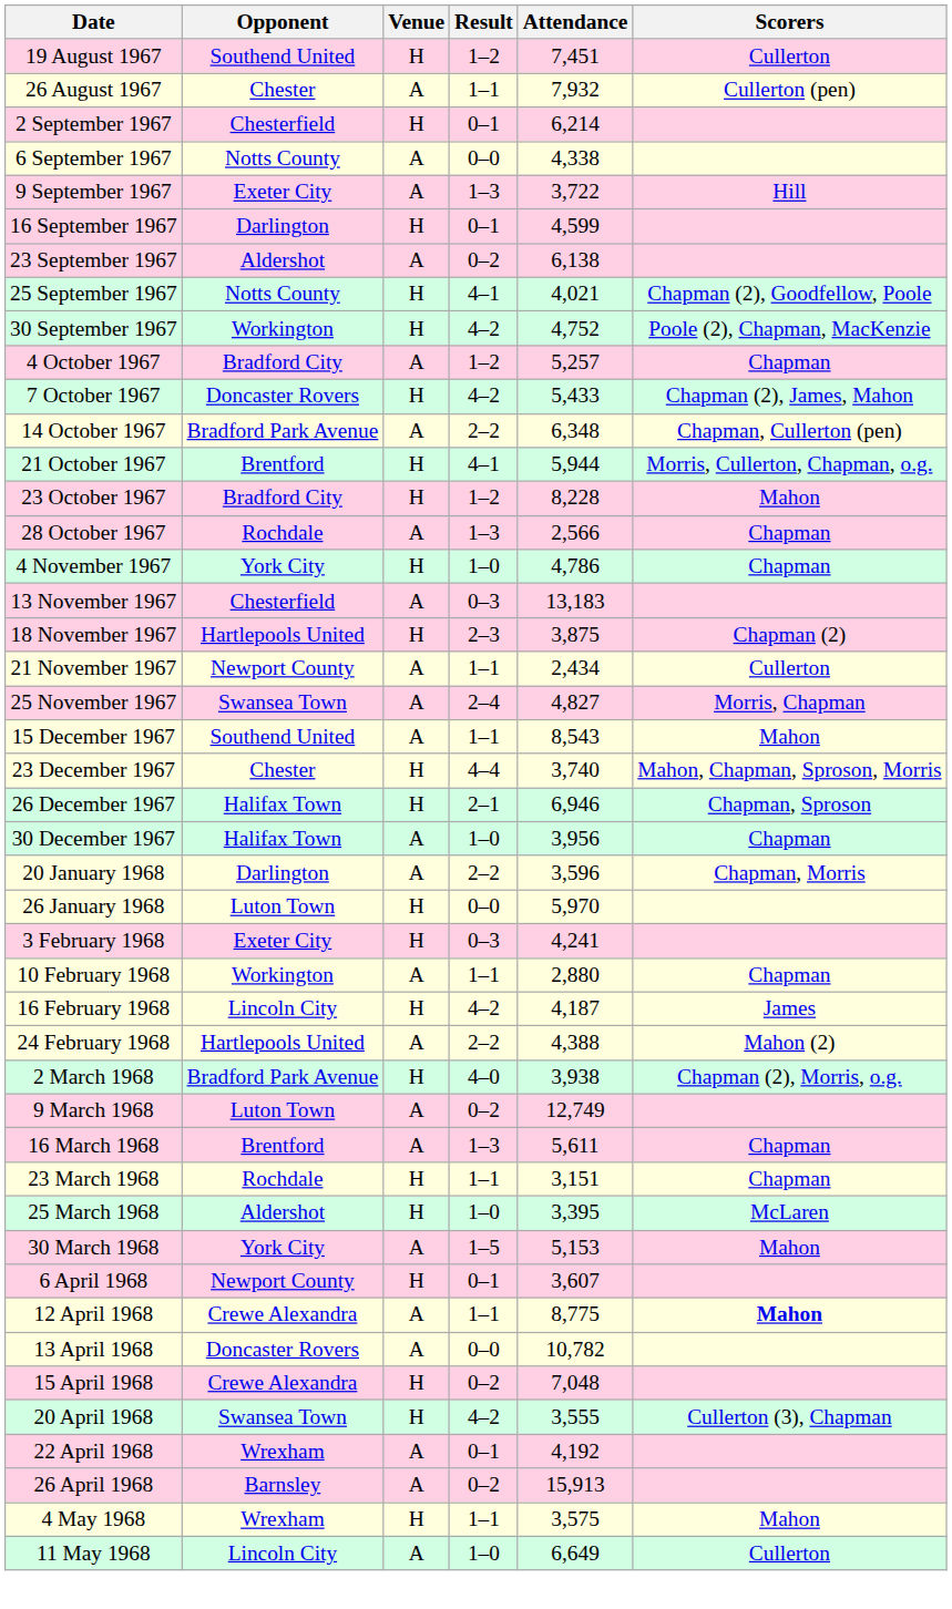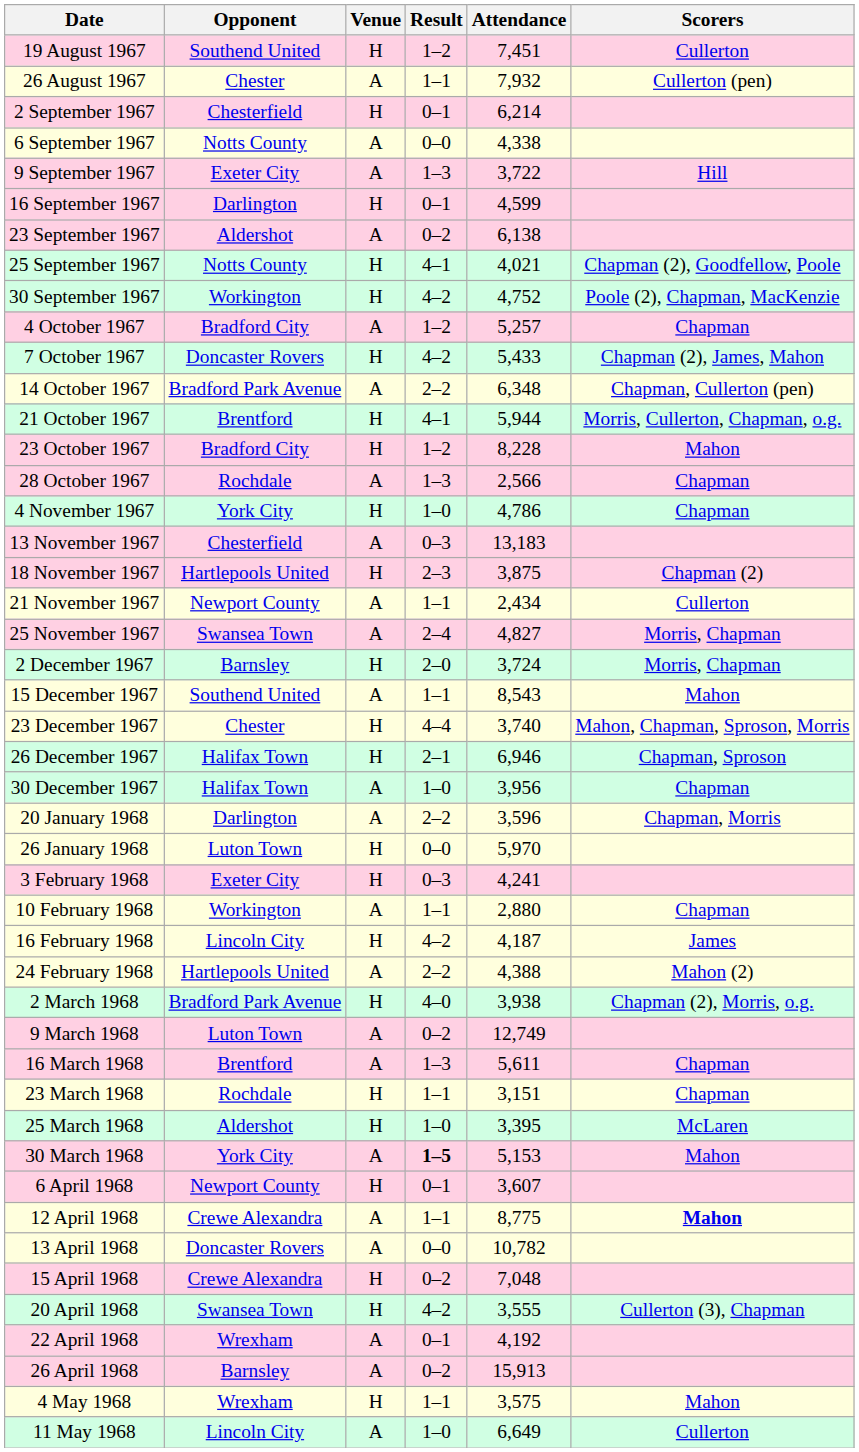+ row: 2 December 1967 | Barnsley | H | 2–0 | 3,724 | Morris, Chapman
30 March 1968 | Result: normal -> bold
